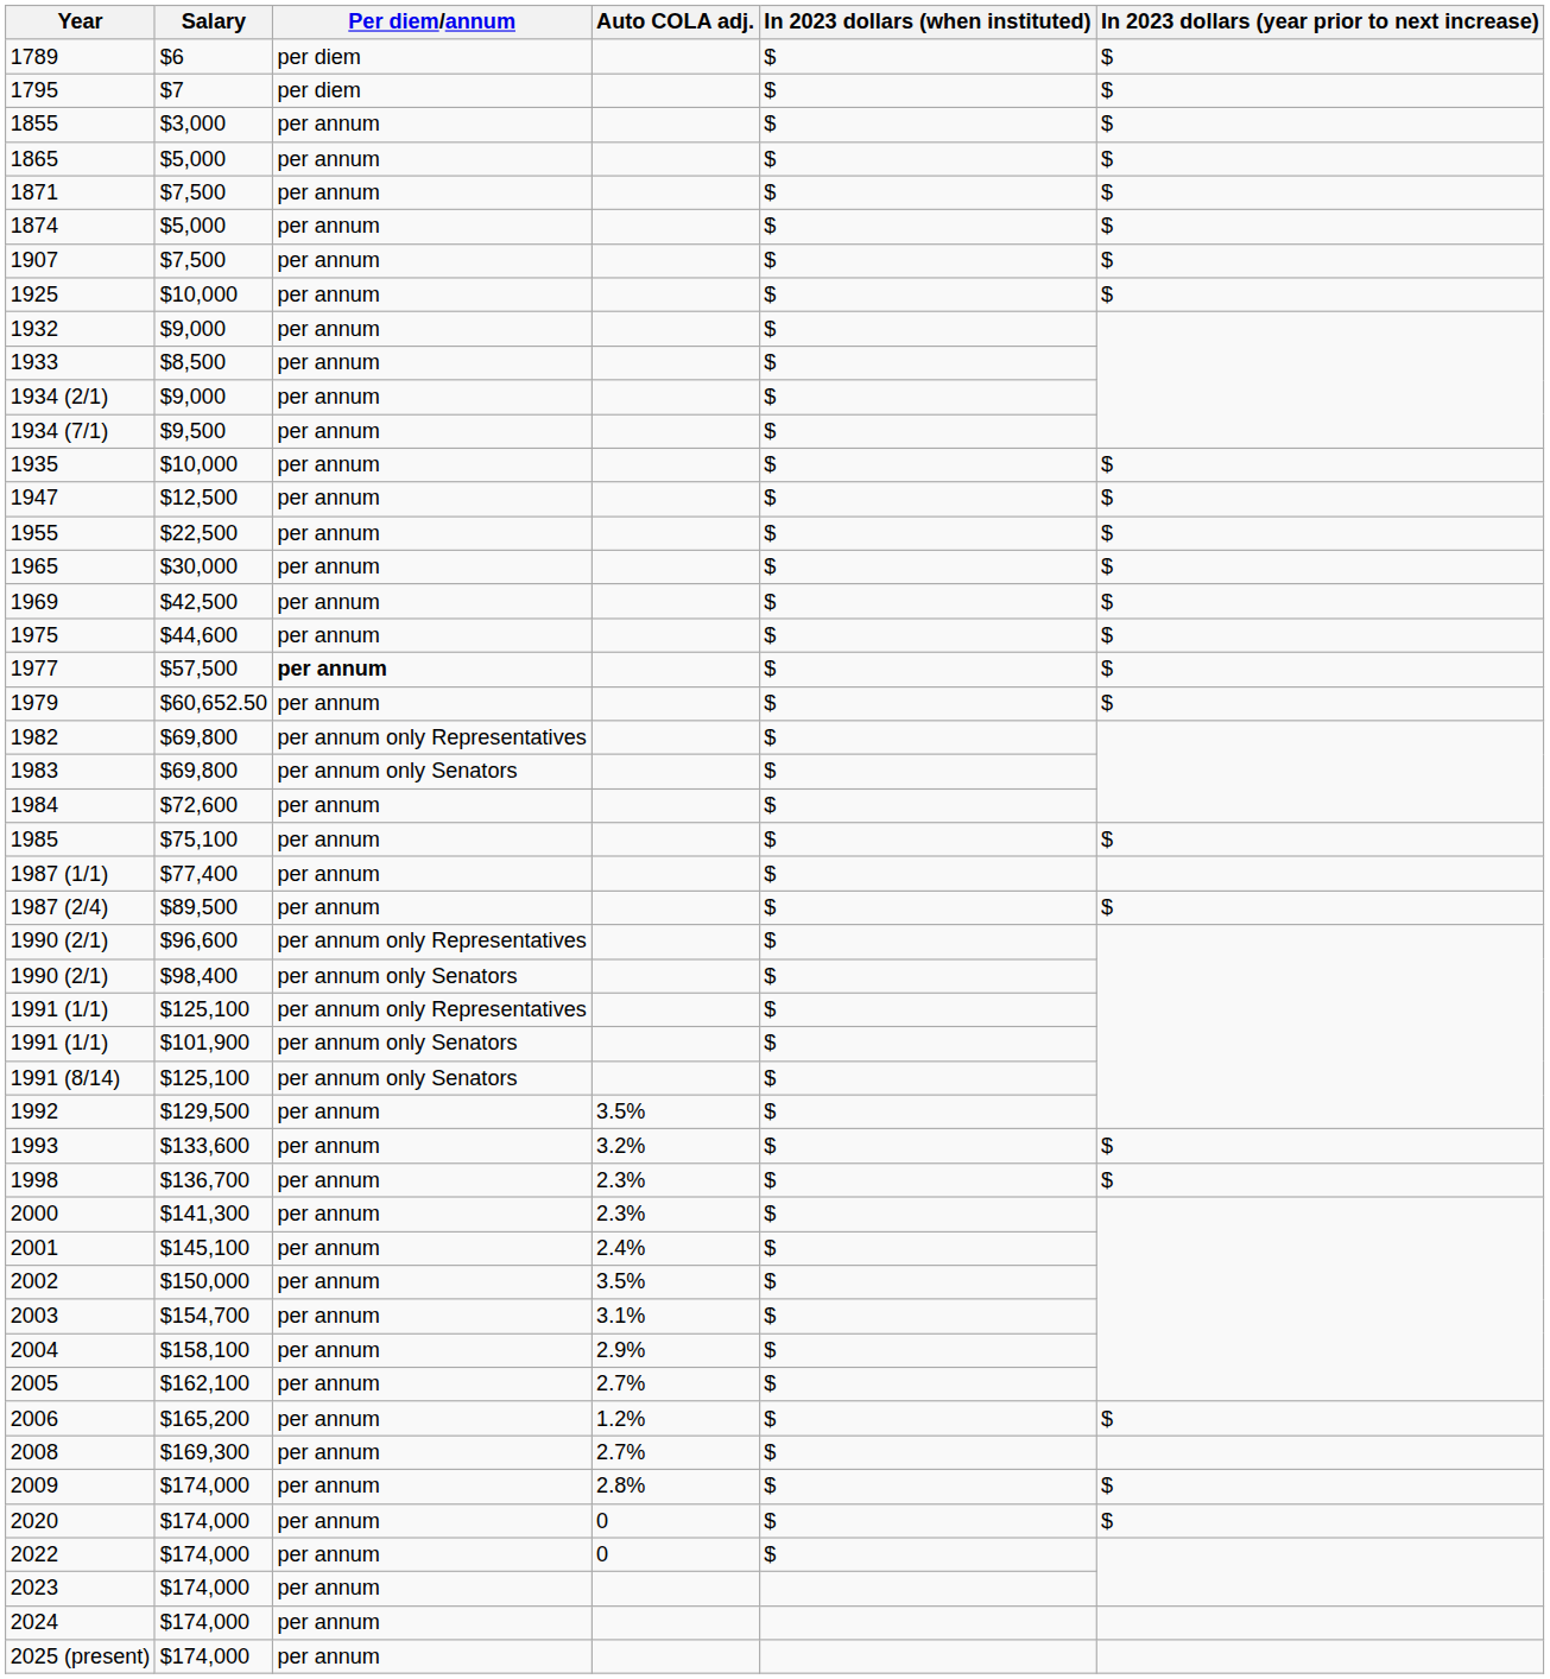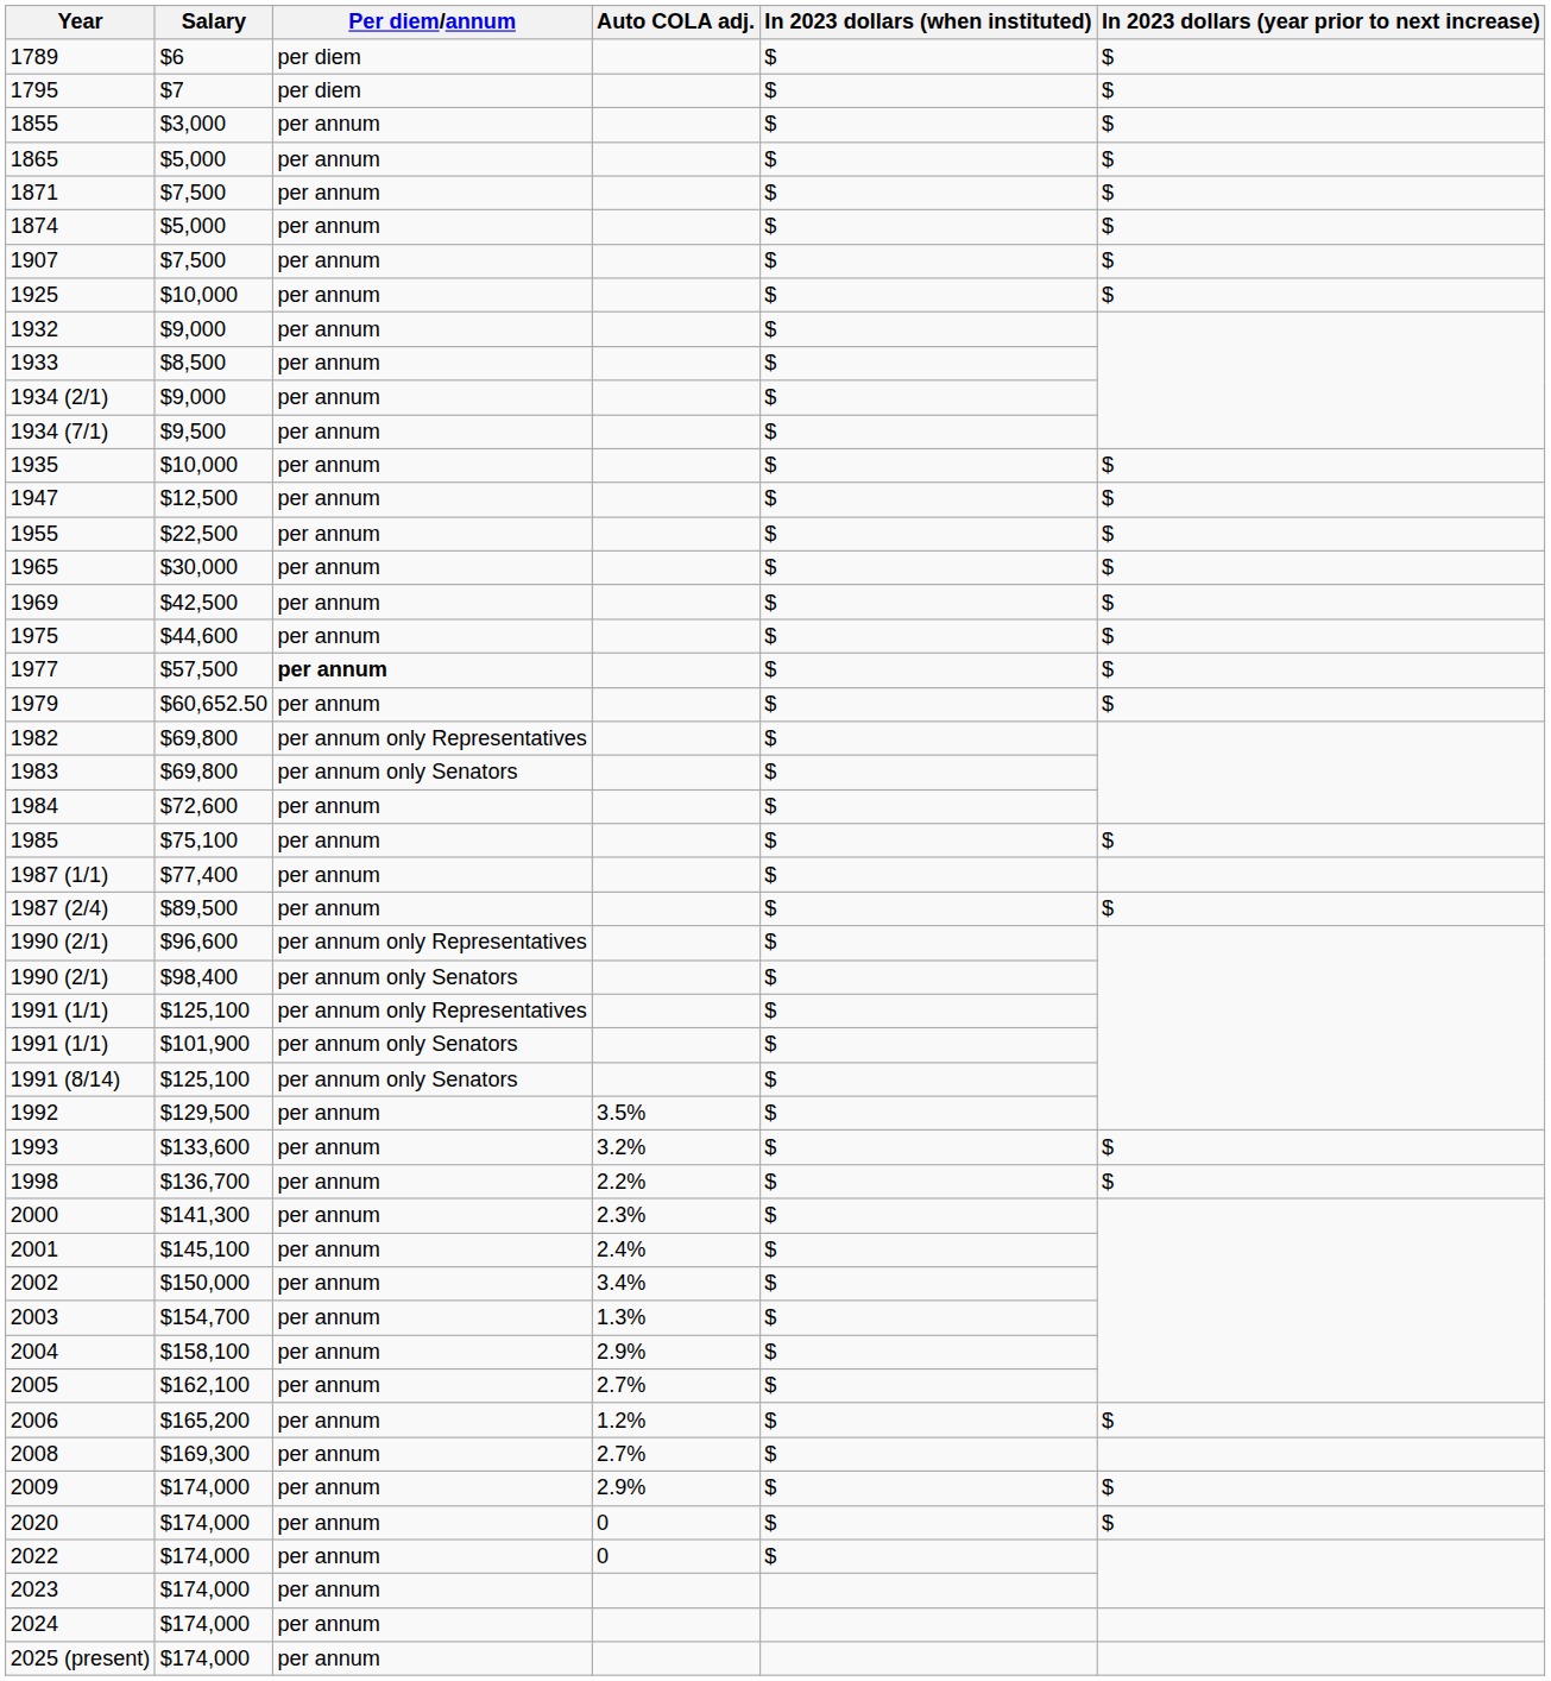1998 | Auto COLA adj.: 2.3% -> 2.2%
2002 | Auto COLA adj.: 3.5% -> 3.4%
2003 | Auto COLA adj.: 3.1% -> 1.3%
2009 | Auto COLA adj.: 2.8% -> 2.9%
